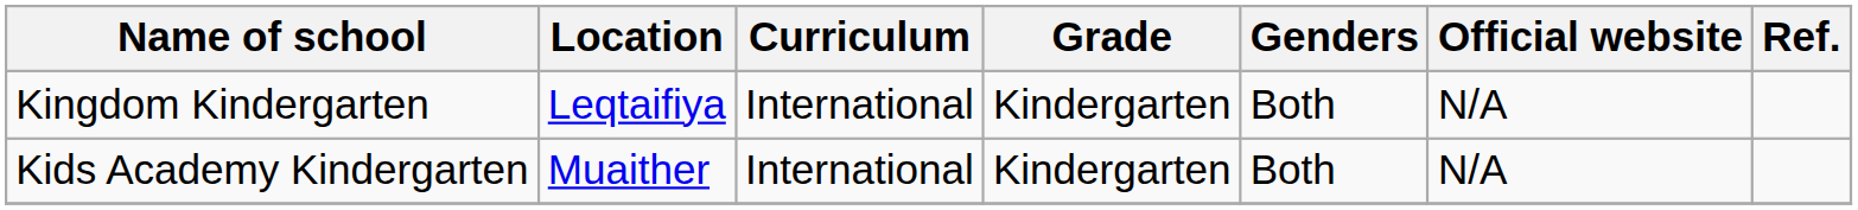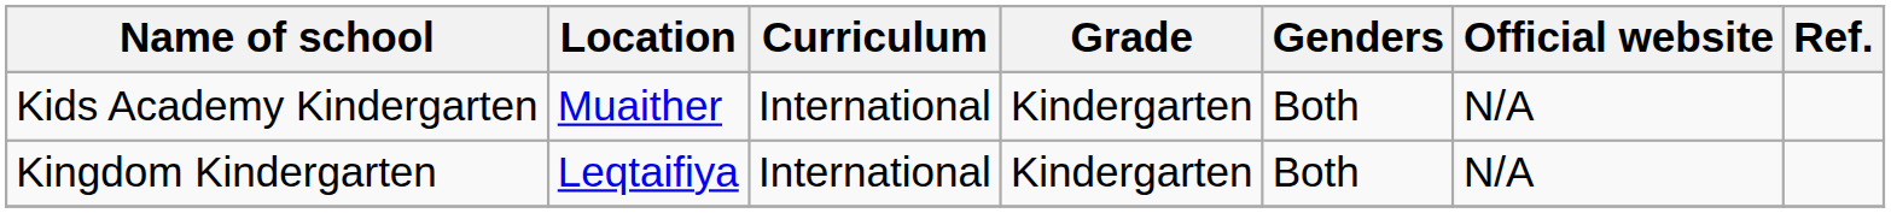rows swapped: Kids Academy Kindergarten <-> Kingdom Kindergarten
